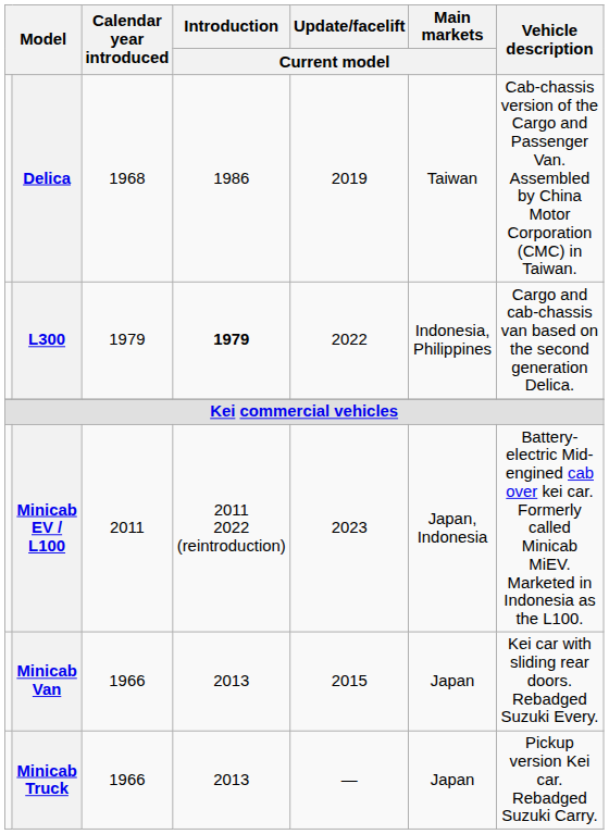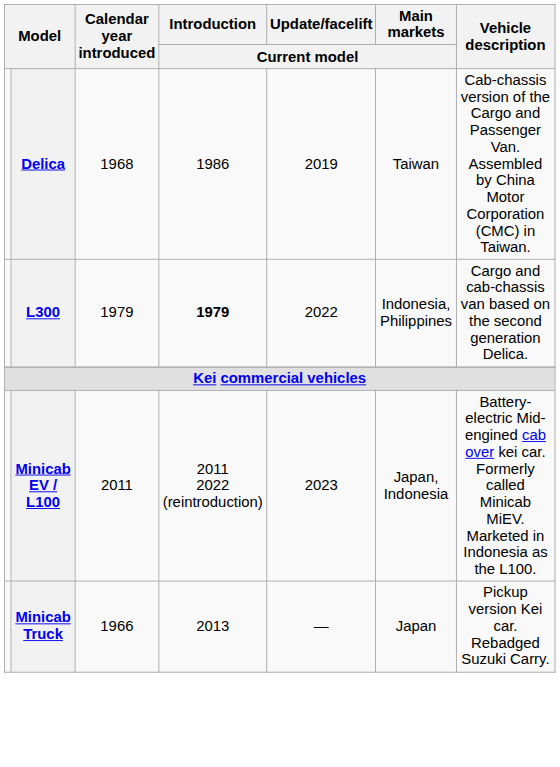- row: Minicab Van | 1966 | 2013 | 2015 | Japan | Kei car with sliding rear doors. Rebadged Suzuki Every.
